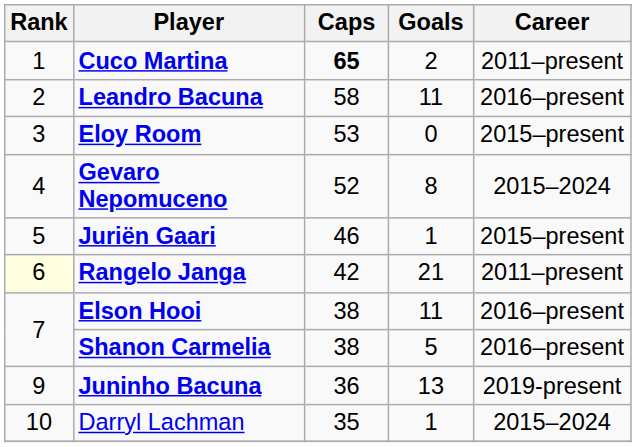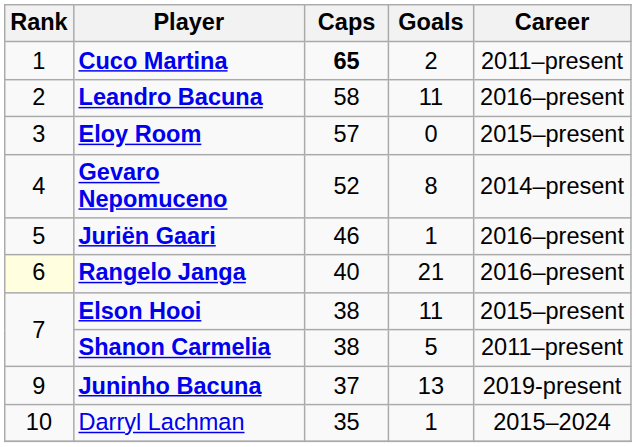Eloy Room | Caps: 53 -> 57
Gevaro Nepomuceno | Career: 2015–2024 -> 2014–present
Juriën Gaari | Career: 2015–present -> 2016–present
Rangelo Janga | Caps: 42 -> 40
Rangelo Janga | Career: 2011–present -> 2016–present
Elson Hooi | Career: 2016–present -> 2015–present
Shanon Carmelia | Career: 2016–present -> 2011–present
Juninho Bacuna | Caps: 36 -> 37
